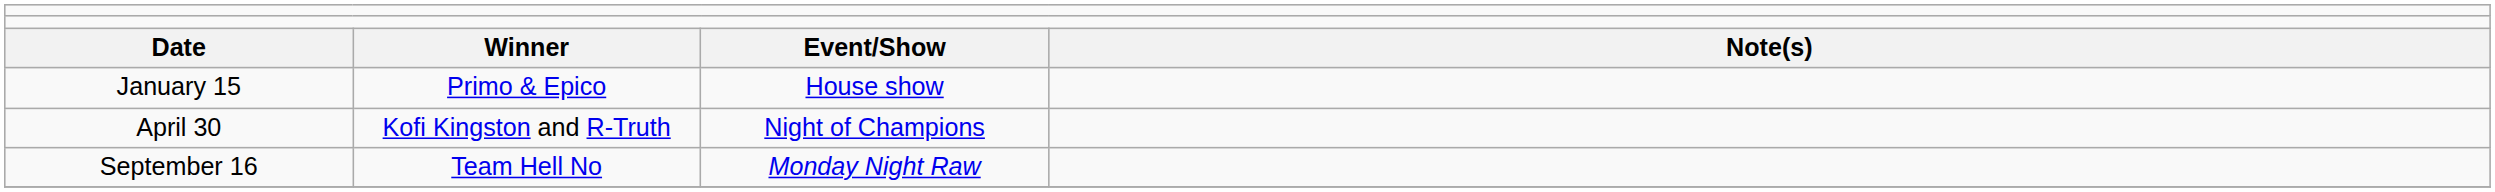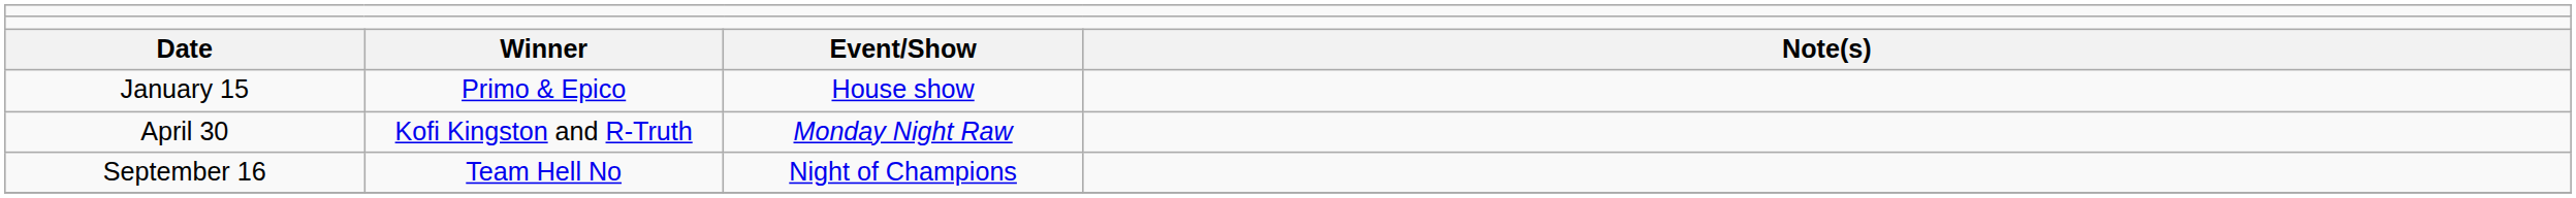April 30 | column 3: Night of Champions -> Monday Night Raw
September 16 | column 3: Monday Night Raw -> Night of Champions
